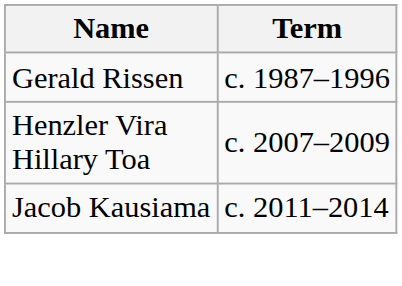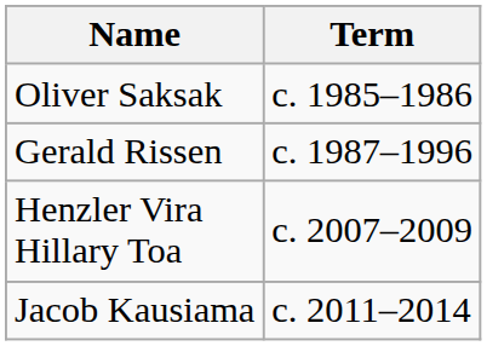+ row: Oliver Saksak | c. 1985–1986
